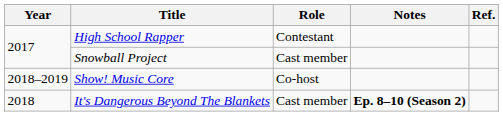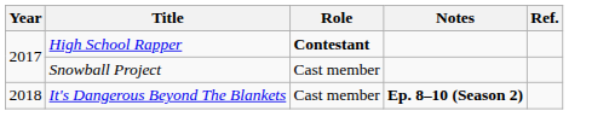High School Rapper | Role: normal -> bold
- row: 2018–2019 | Show! Music Core | Co-host
